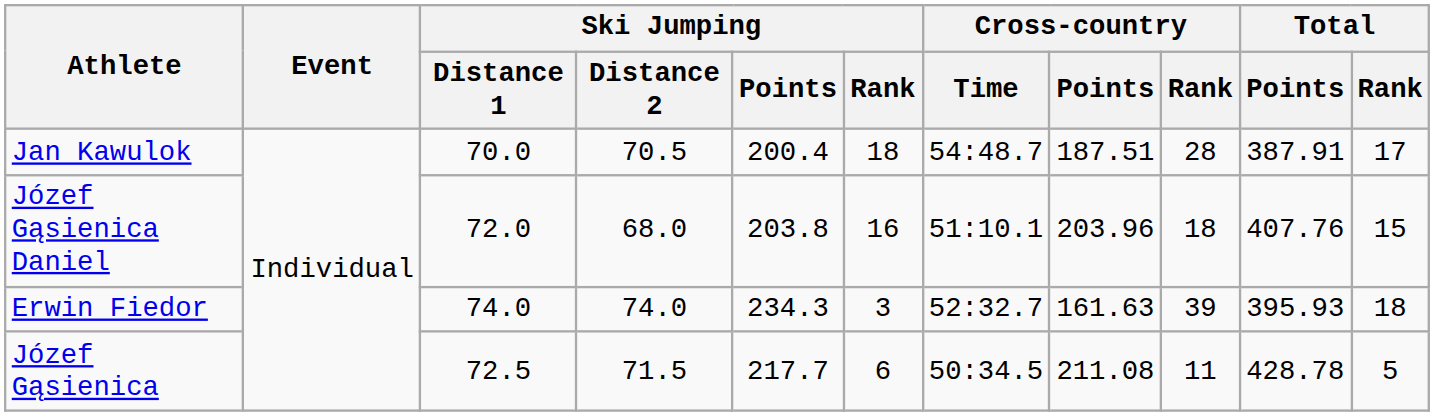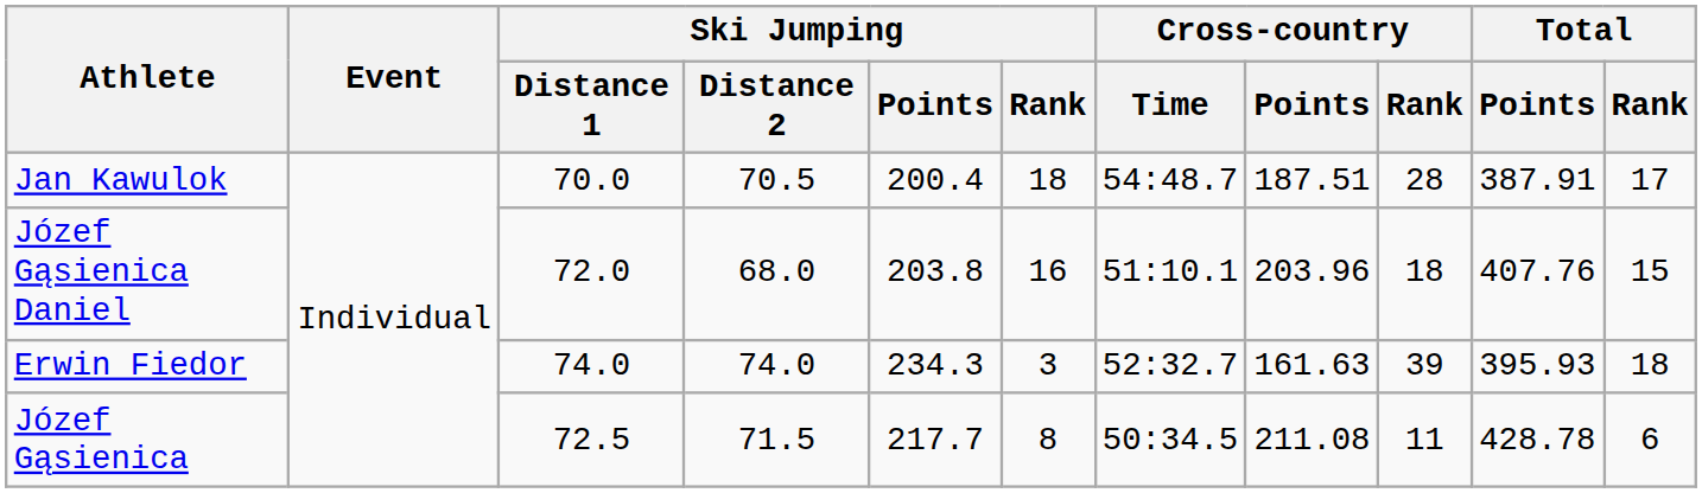Józef Gąsienica | Ski Jumping / Rank: 6 -> 8
Józef Gąsienica | Total / Rank: 5 -> 6
